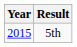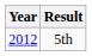5th | Year: 2015 -> 2012
